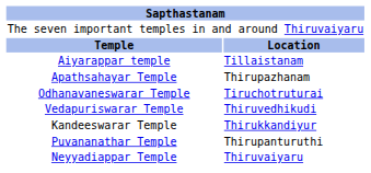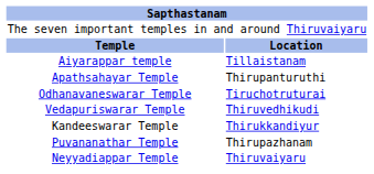Apathsahayar Temple | column 2: Thirupazhanam -> Thirupanturuthi
Puvananathar Temple | column 2: Thirupanturuthi -> Thirupazhanam
